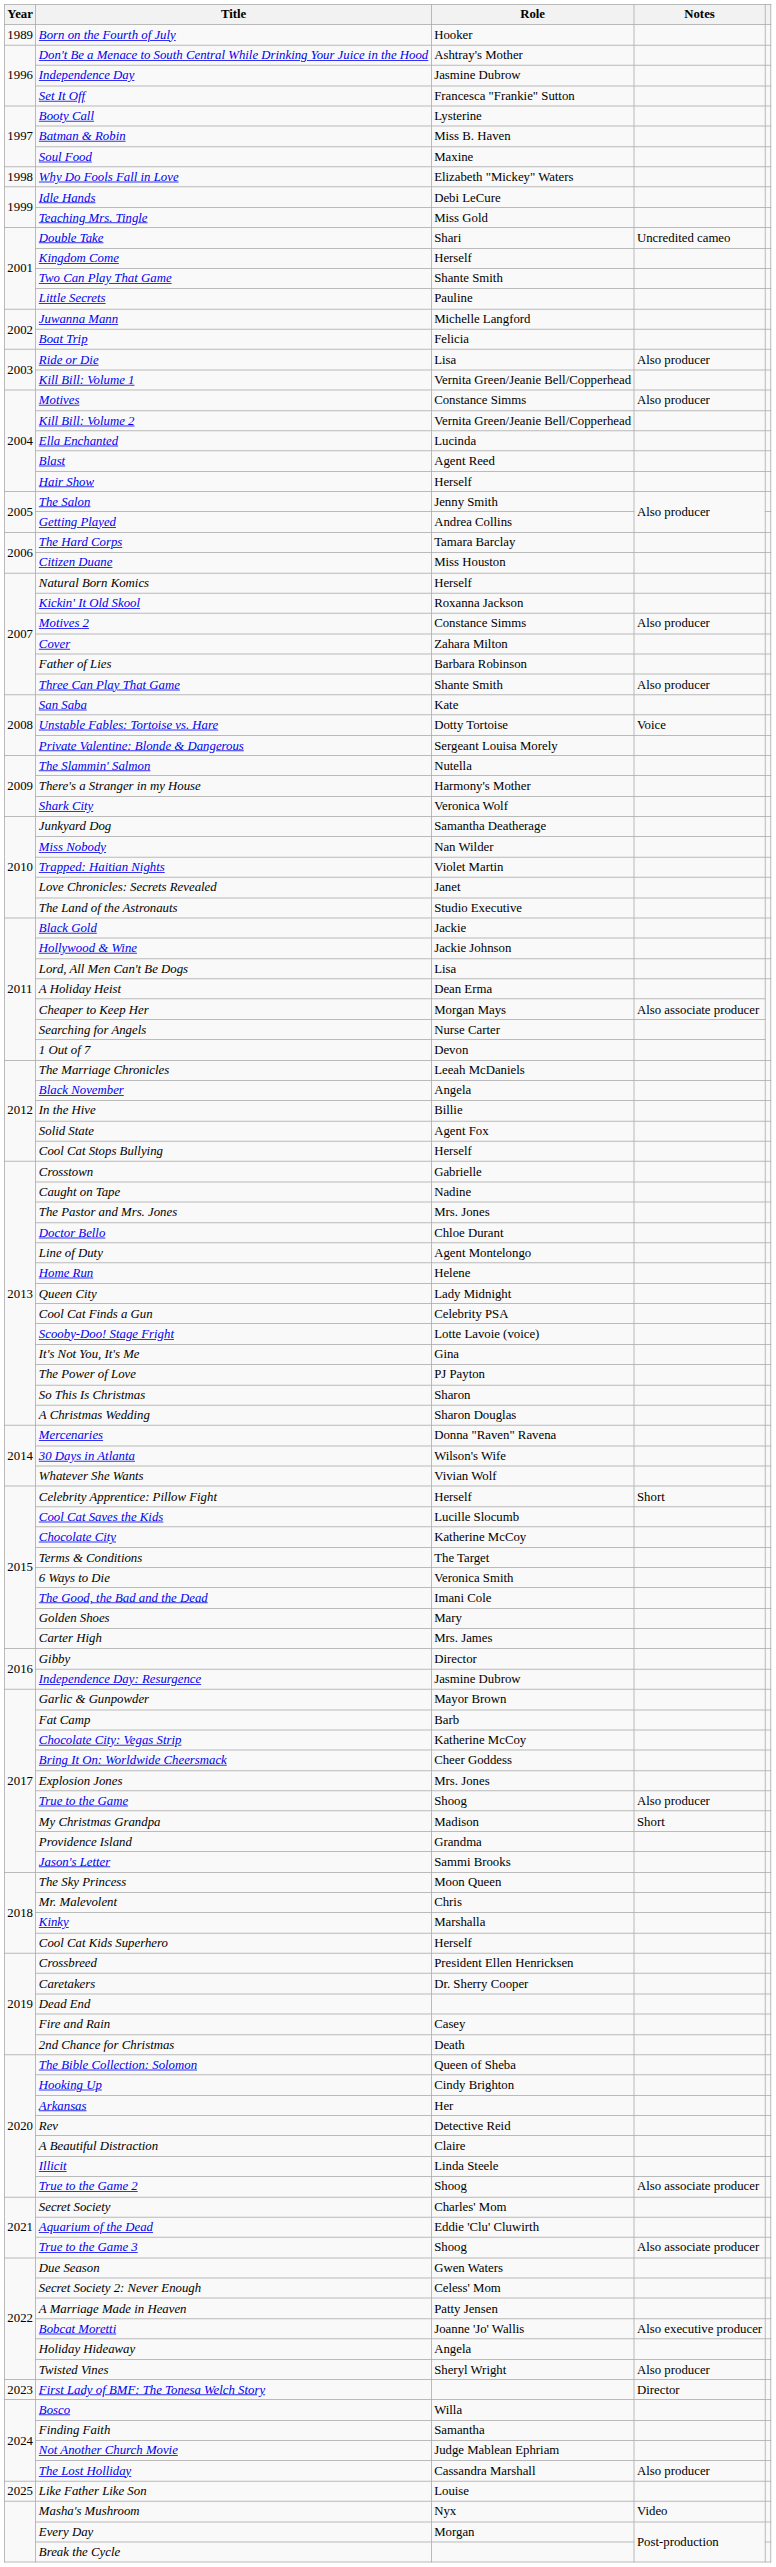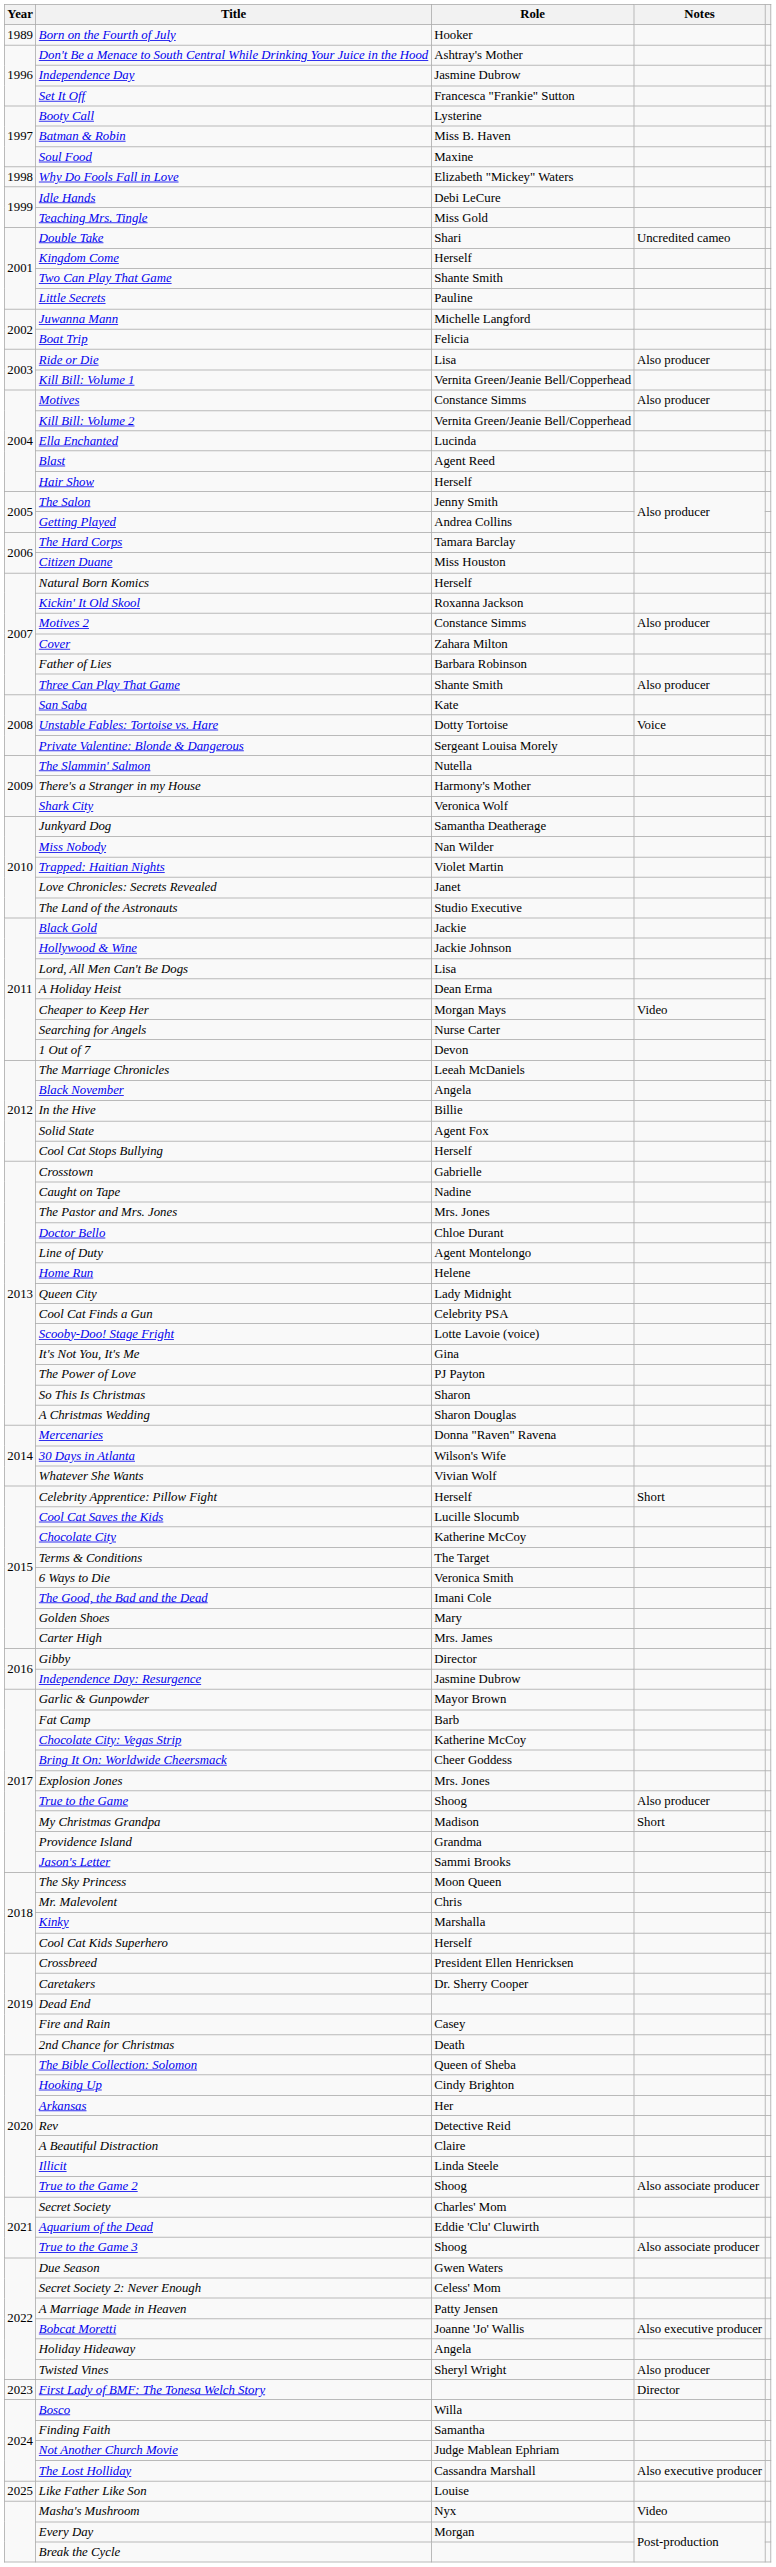Cheaper to Keep Her | Notes: Also associate producer -> Video
The Lost Holliday | Notes: Also producer -> Also executive producer
